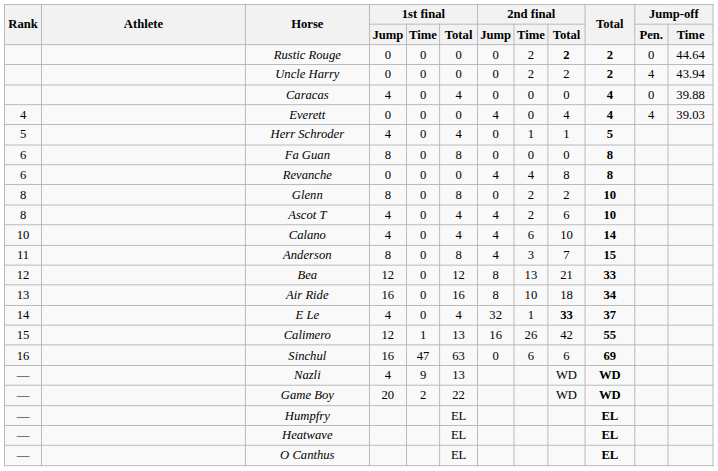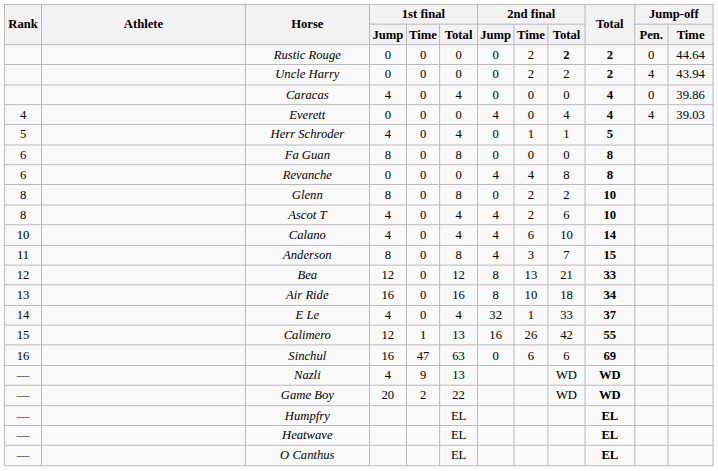Caracas | Jump-off / Time: 39.88 -> 39.86
E Le | 2nd final / Total: bold -> normal
